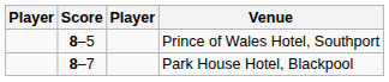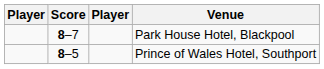rows swapped: Prince of Wales Hotel, Southport <-> Park House Hotel, Blackpool
